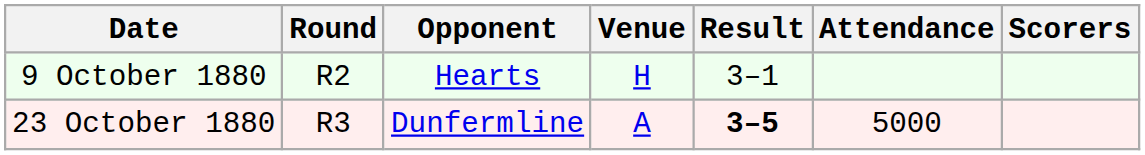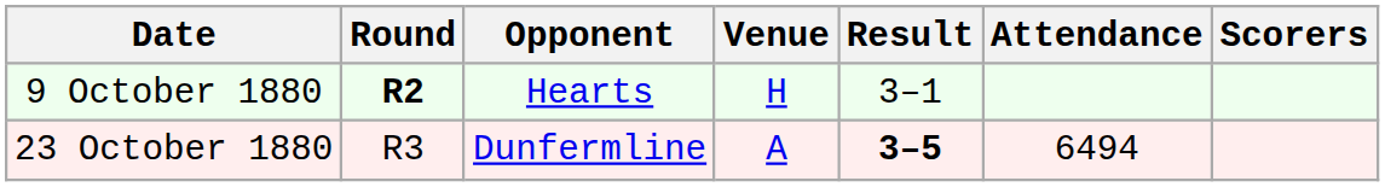9 October 1880 | Round: normal -> bold
23 October 1880 | Attendance: 5000 -> 6494
